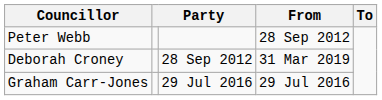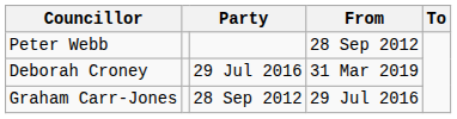Deborah Croney | column 3: 28 Sep 2012 -> 29 Jul 2016
Graham Carr-Jones | column 3: 29 Jul 2016 -> 28 Sep 2012
